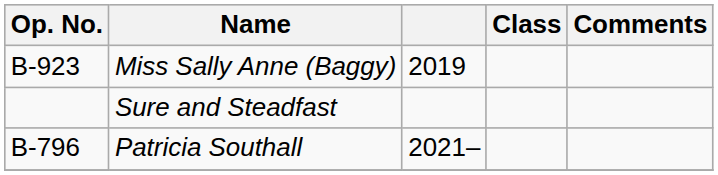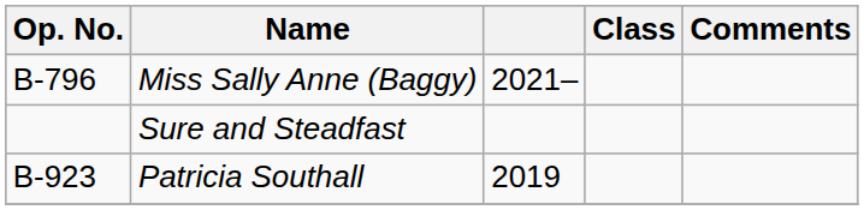Miss Sally Anne (Baggy) | Op. No.: B-923 -> B-796
Miss Sally Anne (Baggy) | column 3: 2019 -> 2021–
Patricia Southall | Op. No.: B-796 -> B-923
Patricia Southall | column 3: 2021– -> 2019
